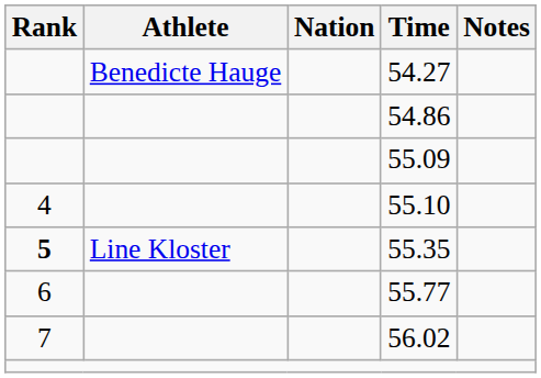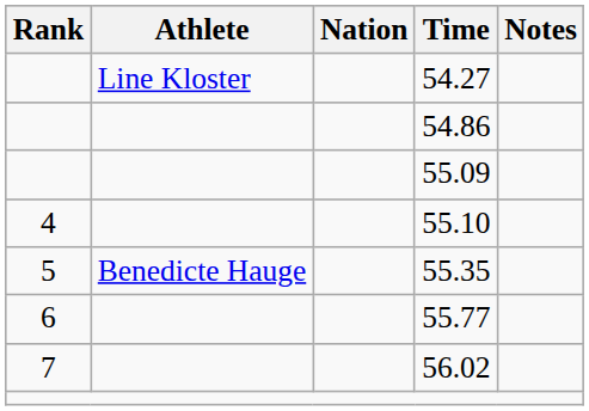54.27 | Athlete: Benedicte Hauge -> Line Kloster
55.35 | Rank: bold -> normal
55.35 | Athlete: Line Kloster -> Benedicte Hauge
